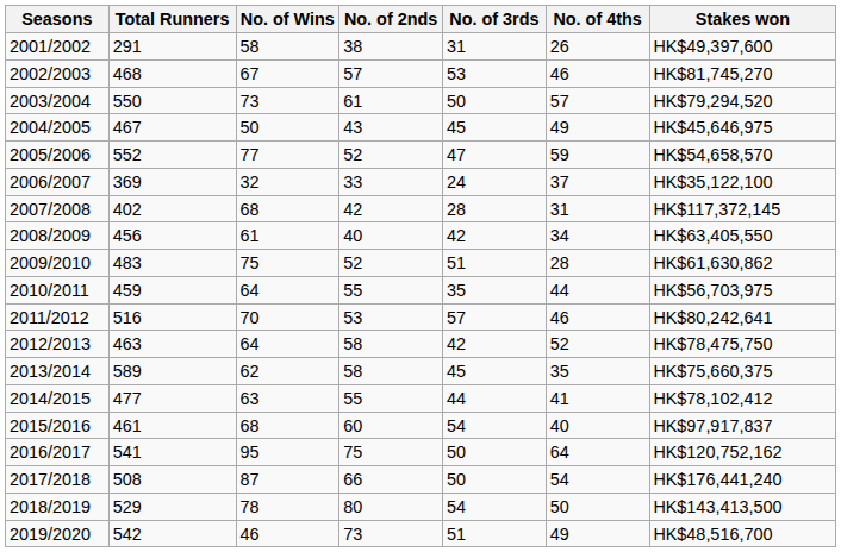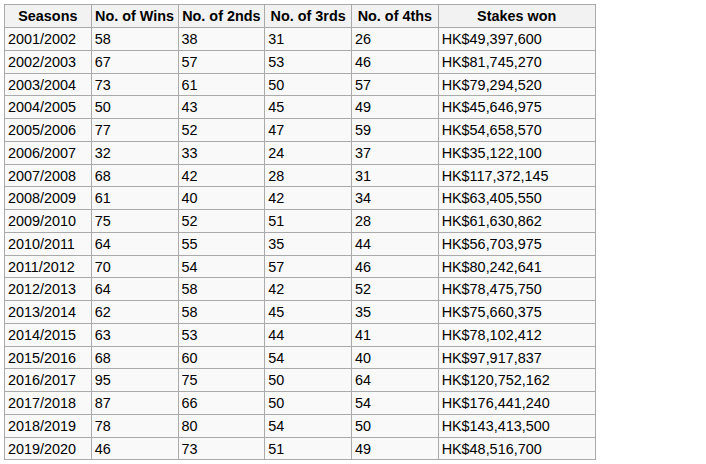- column: Total Runners | 291 | 468 | 550 | 467 | 552 | 369 | 402 | 456 | 483 | 459 | 516 | 463 | 589 | 477 | 461 | 541 | 508 | 529 | 542
2011/2012 | No. of 2nds: 53 -> 54
2014/2015 | No. of 2nds: 55 -> 53
